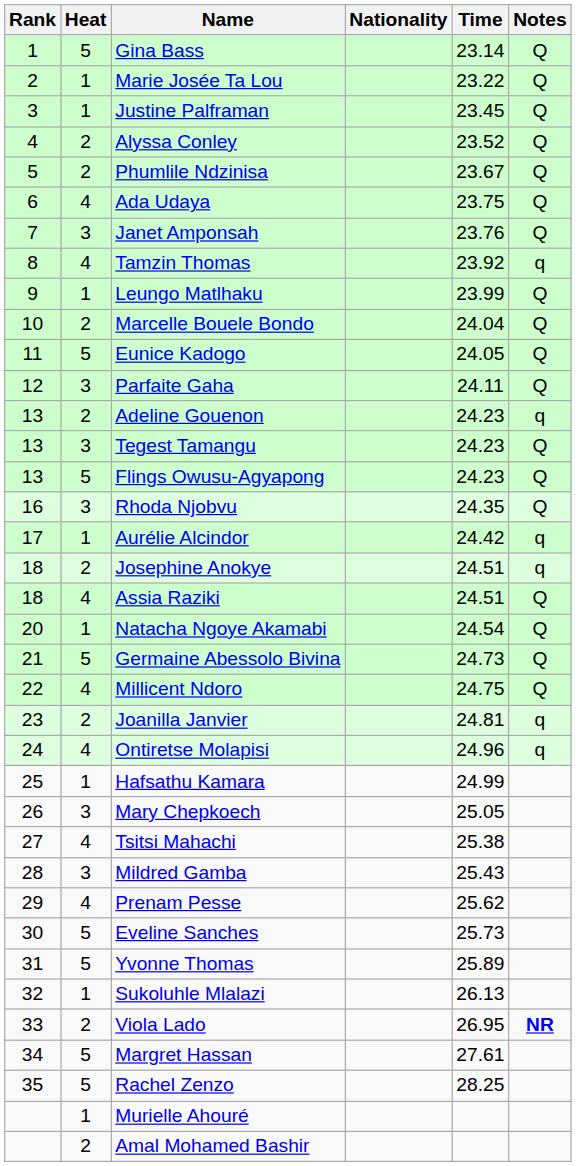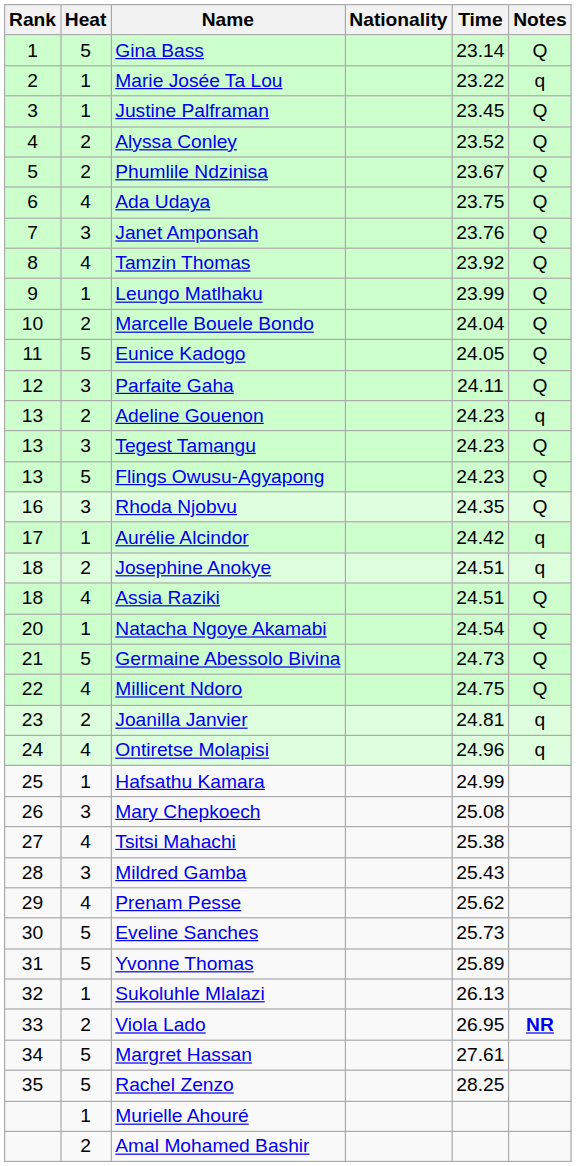Marie Josée Ta Lou | Notes: Q -> q
Tamzin Thomas | Notes: q -> Q
Mary Chepkoech | Time: 25.05 -> 25.08
